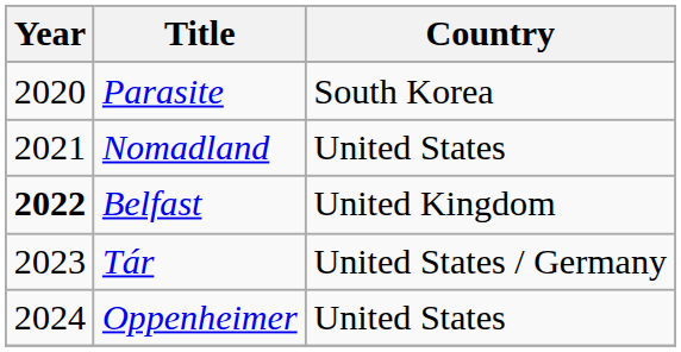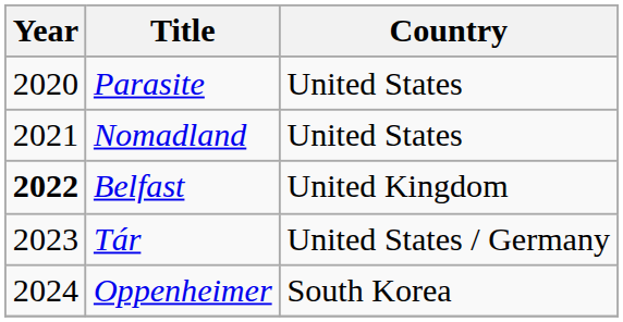Parasite | Country: South Korea -> United States
Oppenheimer | Country: United States -> South Korea
